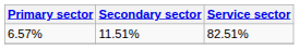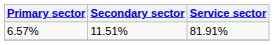6.57% | Service sector: 82.51% -> 81.91%
